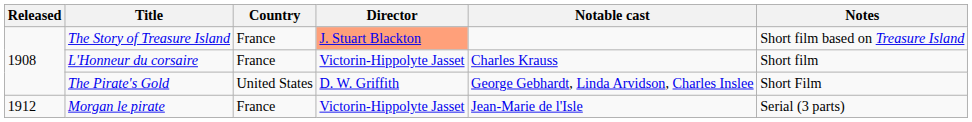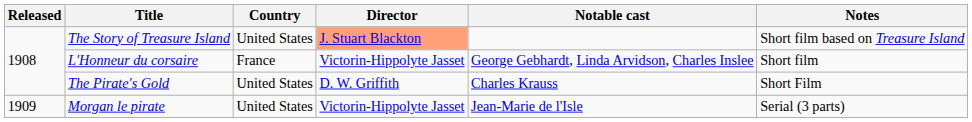The Story of Treasure Island | Country: France -> United States
L'Honneur du corsaire | Notable cast: Charles Krauss -> George Gebhardt, Linda Arvidson, Charles Inslee
The Pirate's Gold | Notable cast: George Gebhardt, Linda Arvidson, Charles Inslee -> Charles Krauss
Morgan le pirate | Released: 1912 -> 1909
Morgan le pirate | Country: France -> United States
